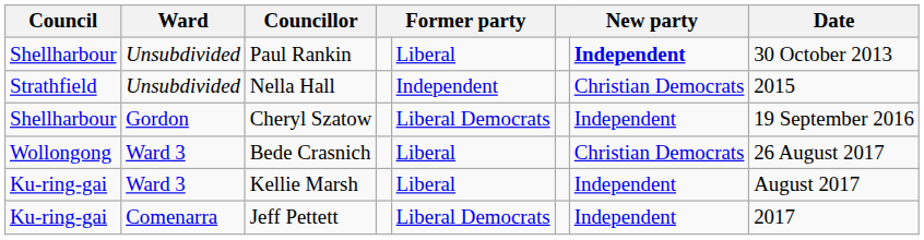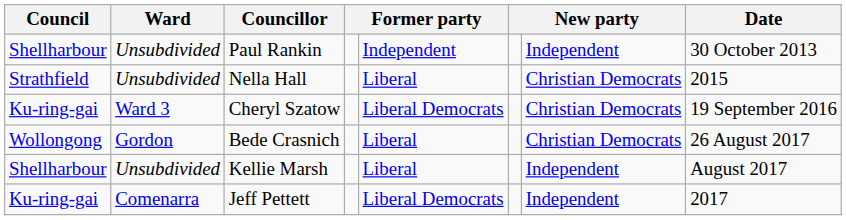Paul Rankin | column 5: Liberal -> Independent
Paul Rankin | column 7: bold -> normal
Nella Hall | column 5: Independent -> Liberal
Cheryl Szatow | Council: Shellharbour -> Ku-ring-gai
Cheryl Szatow | Ward: Gordon -> Ward 3
Cheryl Szatow | column 7: Independent -> Christian Democrats
Bede Crasnich | Ward: Ward 3 -> Gordon
Kellie Marsh | Council: Ku-ring-gai -> Shellharbour
Kellie Marsh | Ward: Ward 3 -> Unsubdivided
